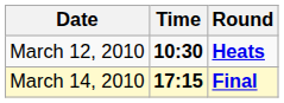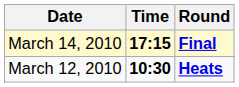rows swapped: March 12, 2010 <-> March 14, 2010
